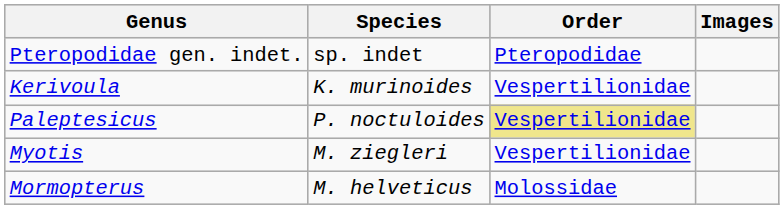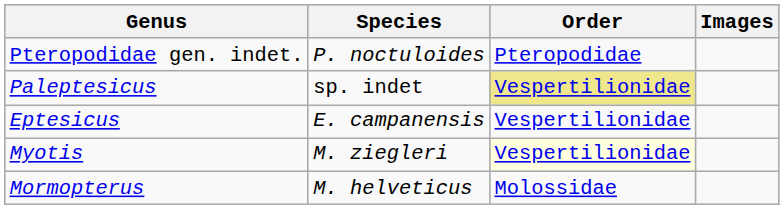Pteropodidae gen. indet. | Species: sp. indet -> P. noctuloides
- row: Kerivoula | K. murinoides | Vespertilionidae
Paleptesicus | Species: P. noctuloides -> sp. indet
+ row: Eptesicus | E. campanensis | Vespertilionidae
Myotis | Order: no background -> lightyellow background
